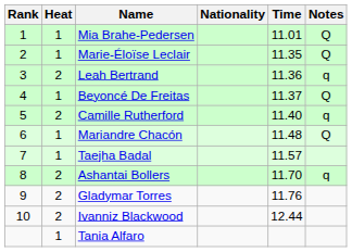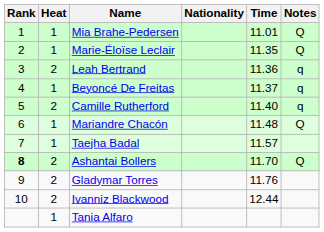Beyoncé De Freitas | Notes: Q -> q
Ashantai Bollers | Rank: normal -> bold
Ashantai Bollers | Notes: q -> Q
